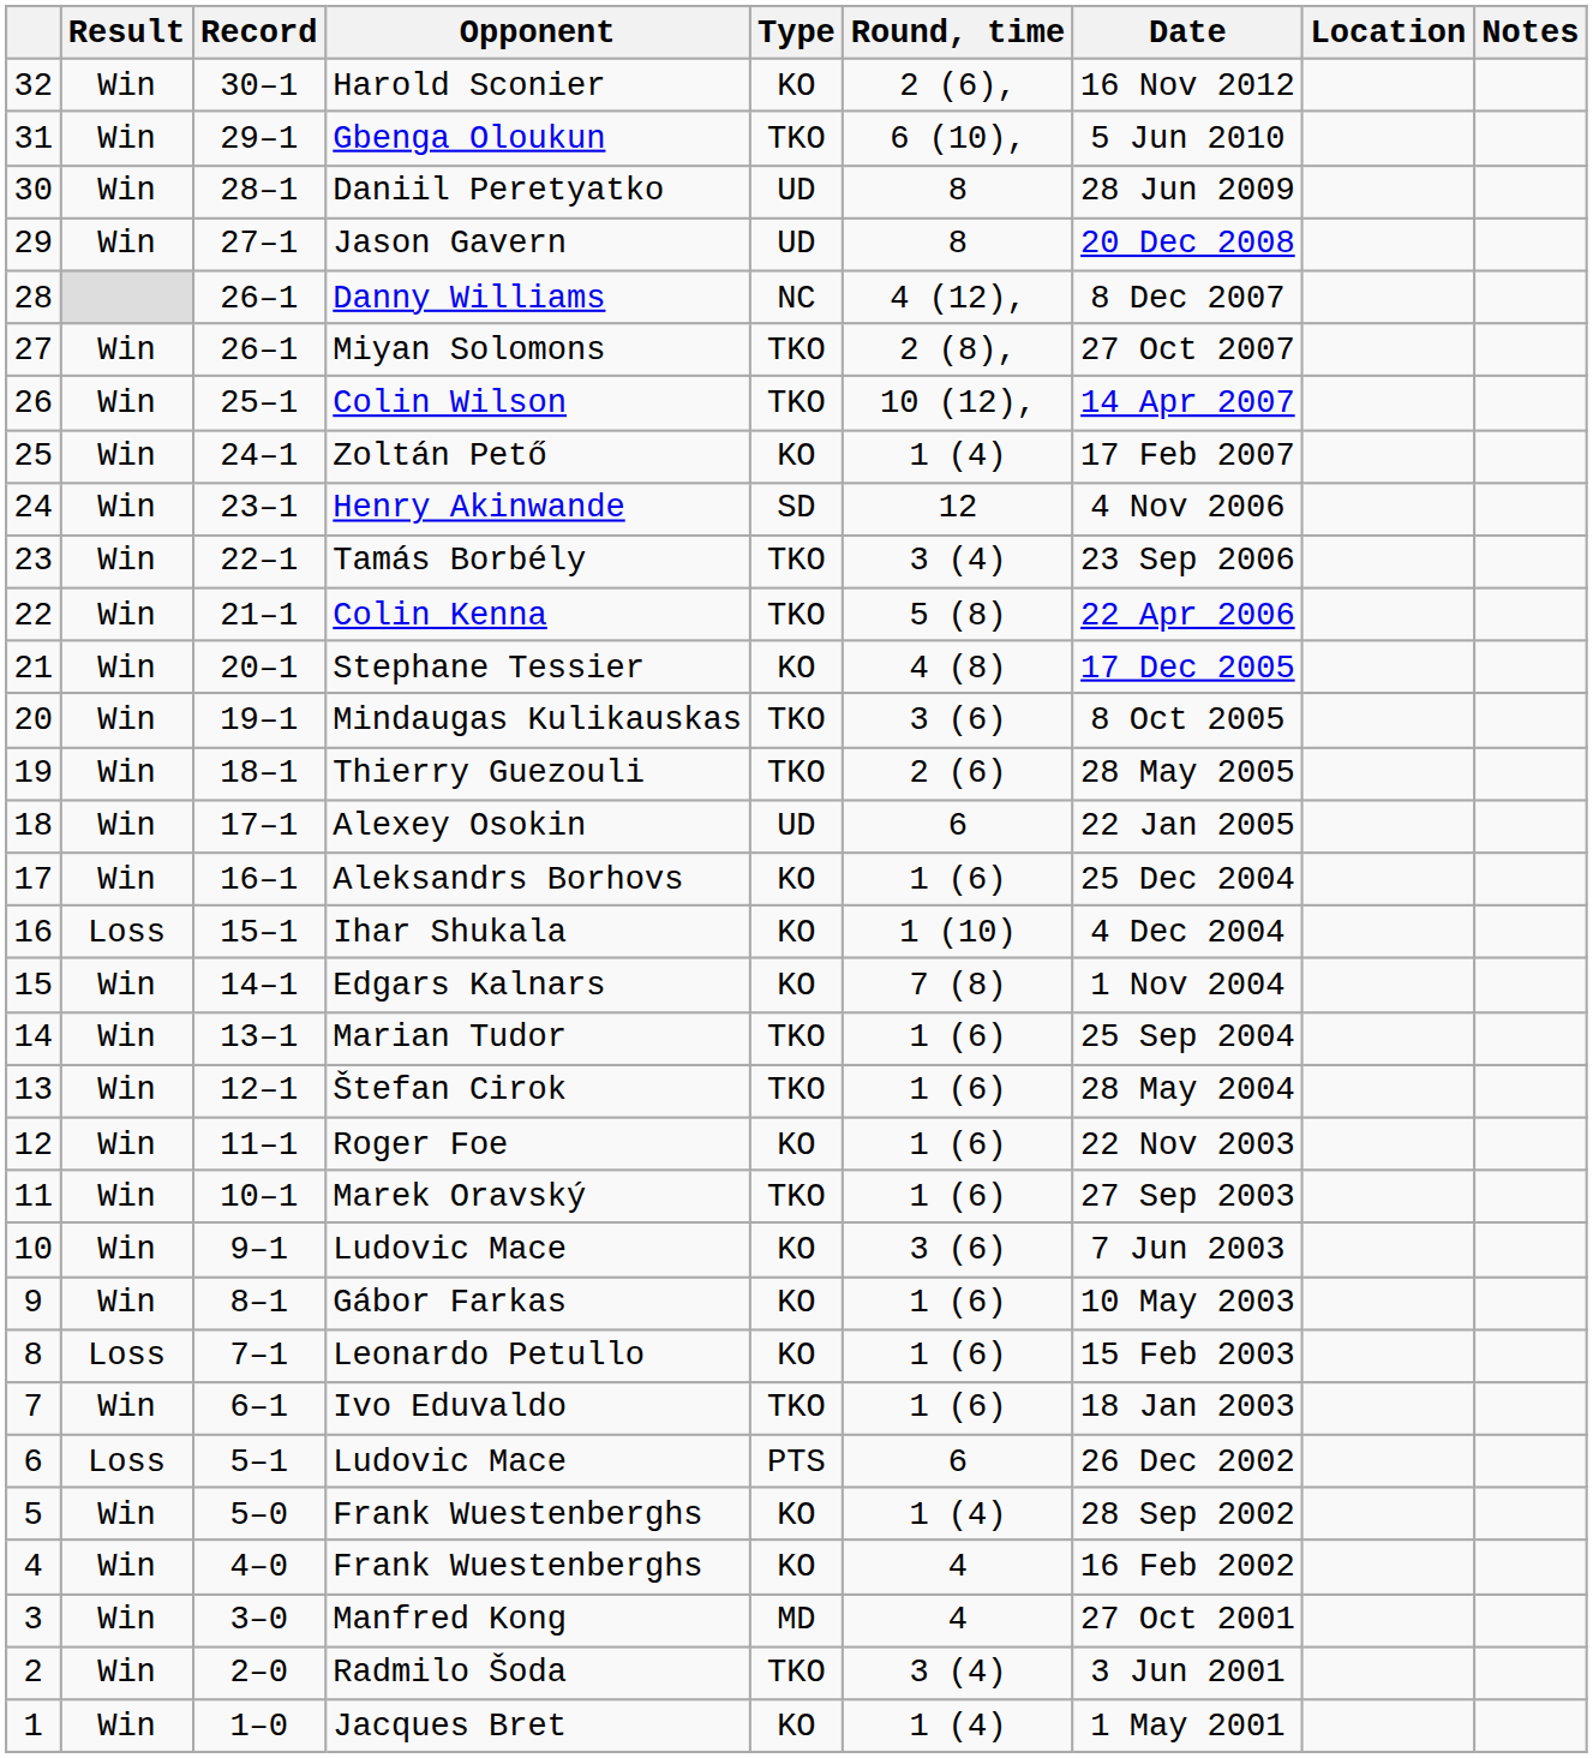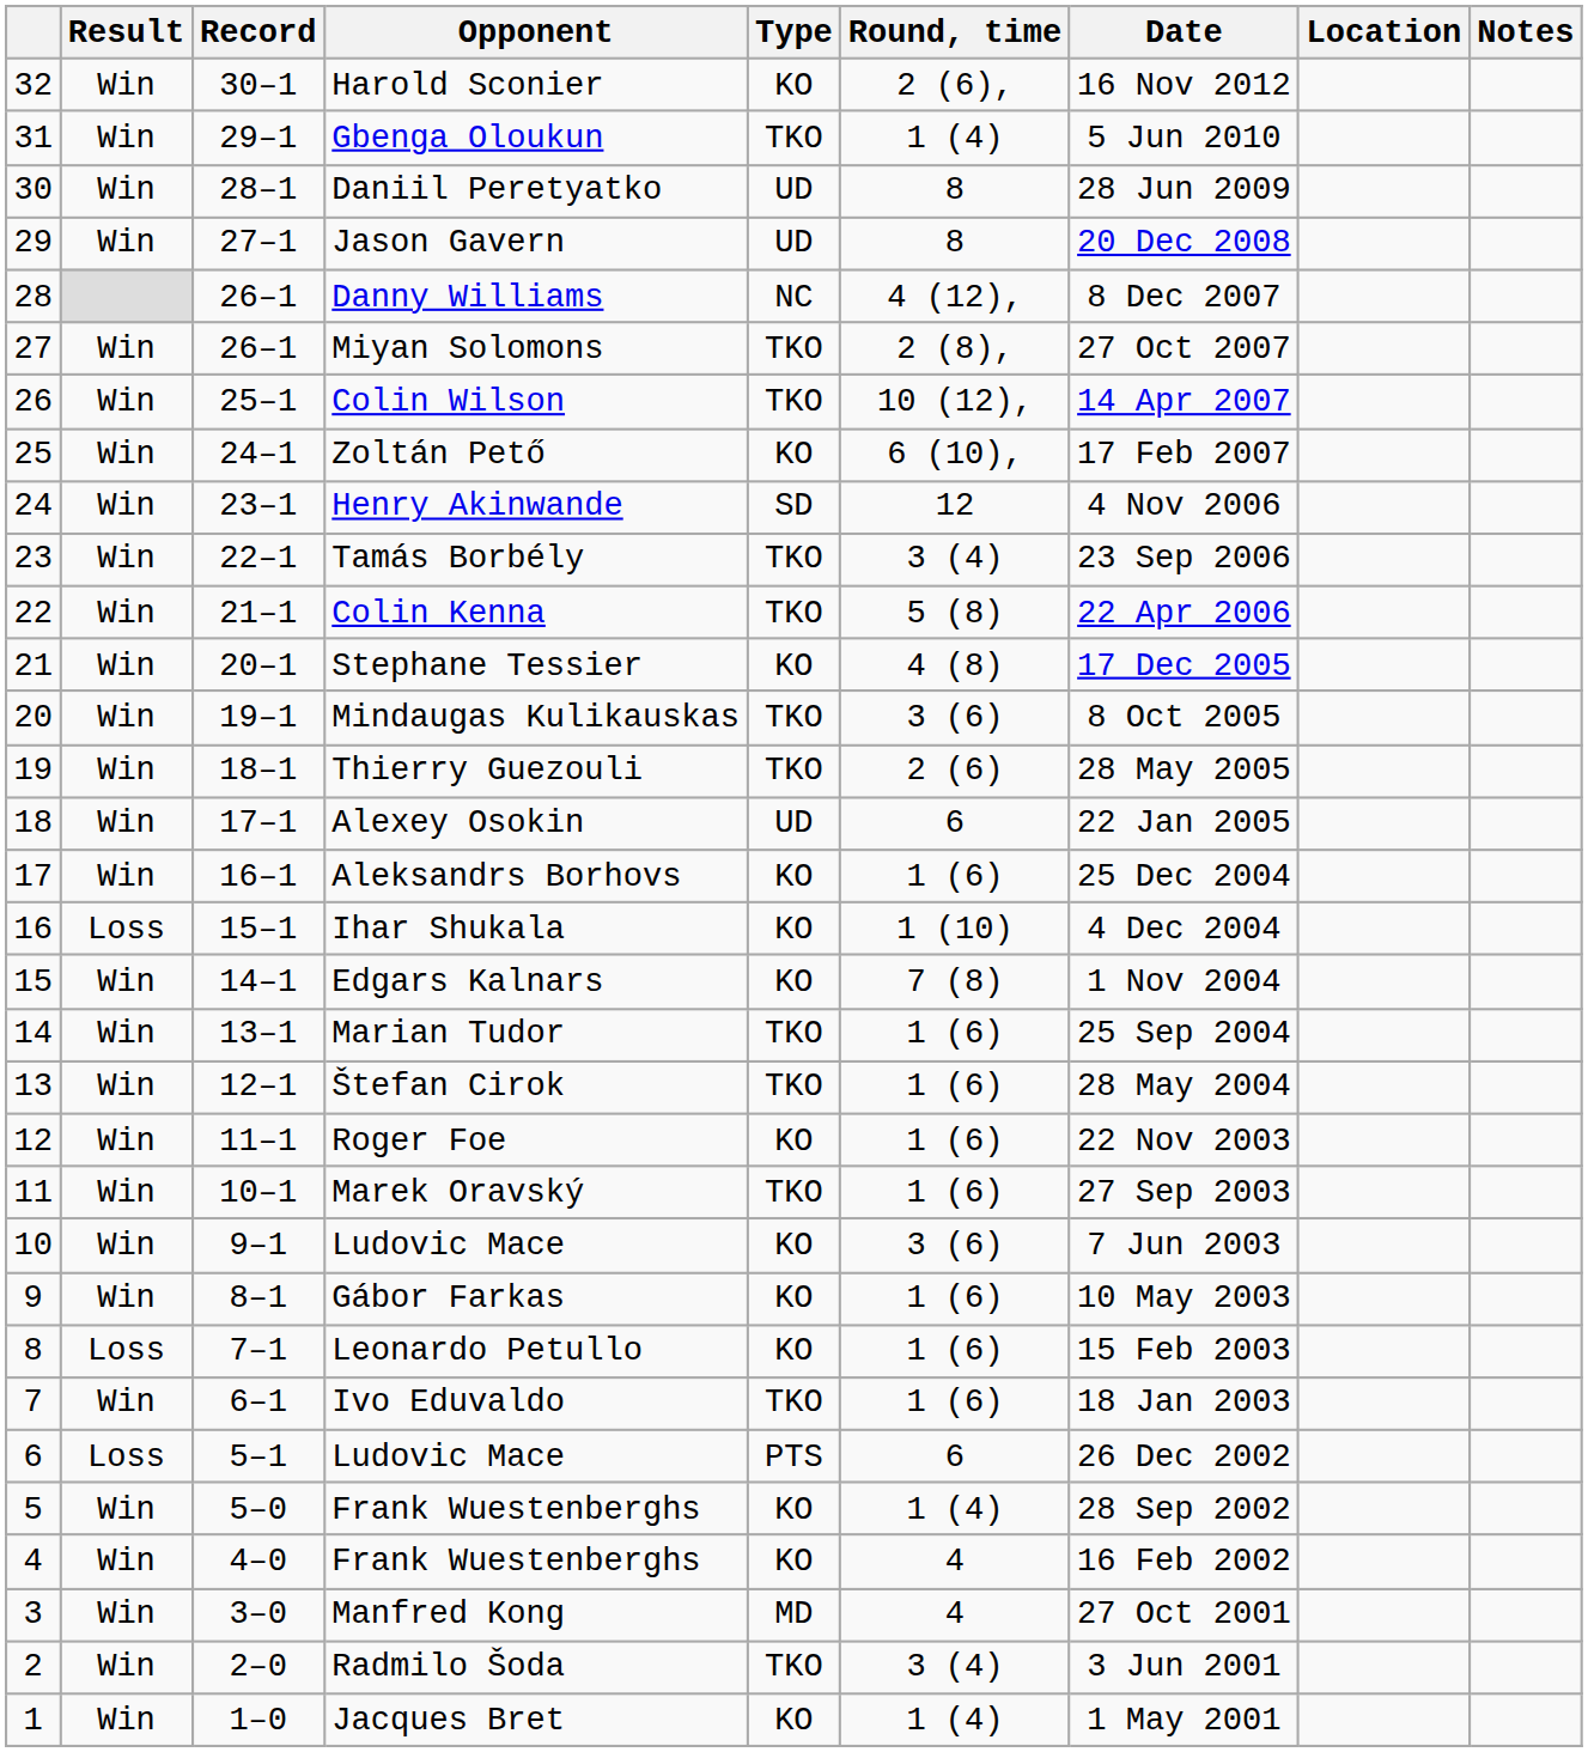Gbenga Oloukun | Round, time: 6 (10), -> 1 (4)
Zoltán Pető | Round, time: 1 (4) -> 6 (10),
